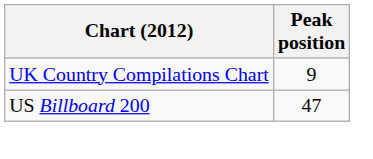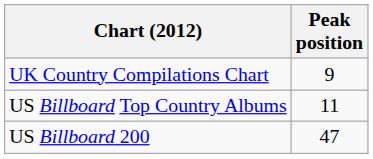+ row: US Billboard Top Country Albums | 11
